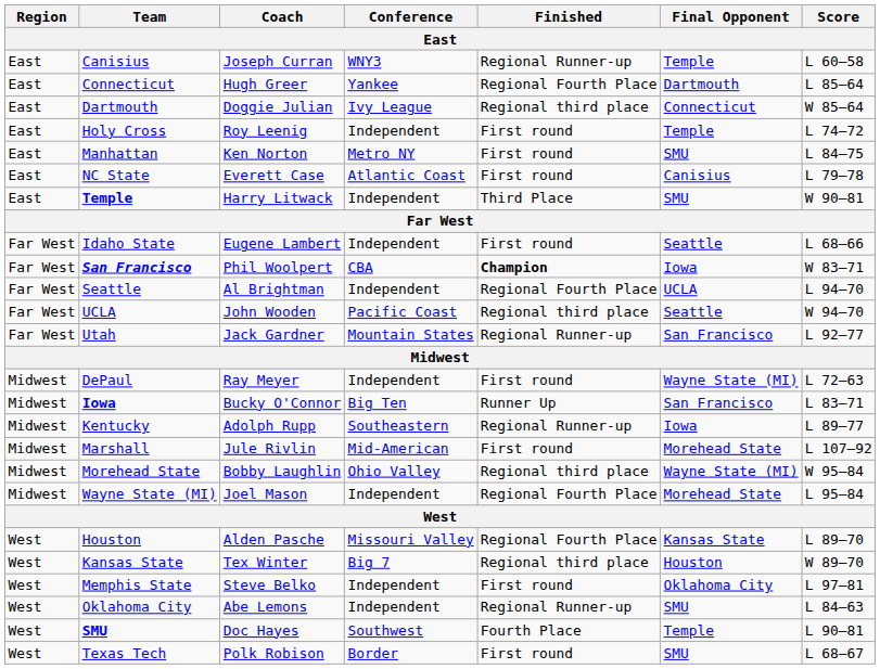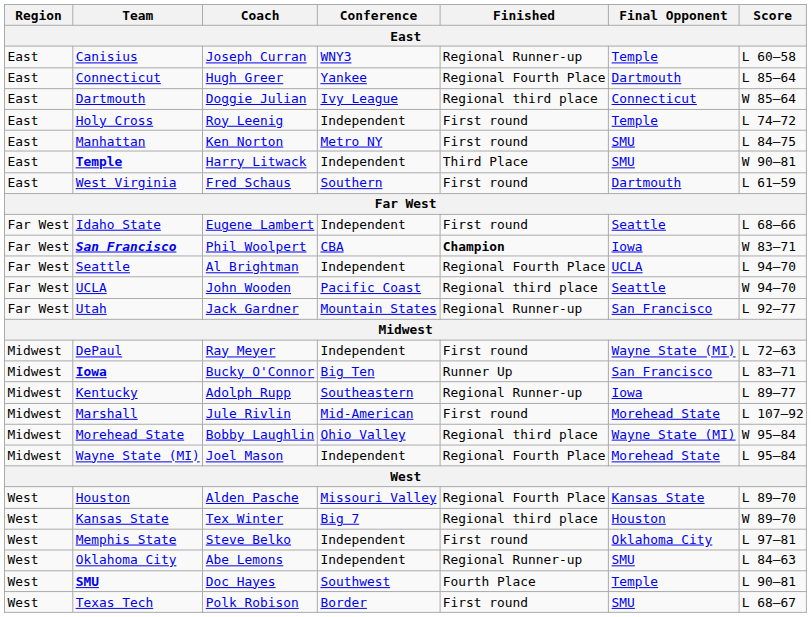- row: East | NC State | Everett Case | Atlantic Coast | First round | Canisius | L 79–78
+ row: East | West Virginia | Fred Schaus | Southern | First round | Dartmouth | L 61–59
